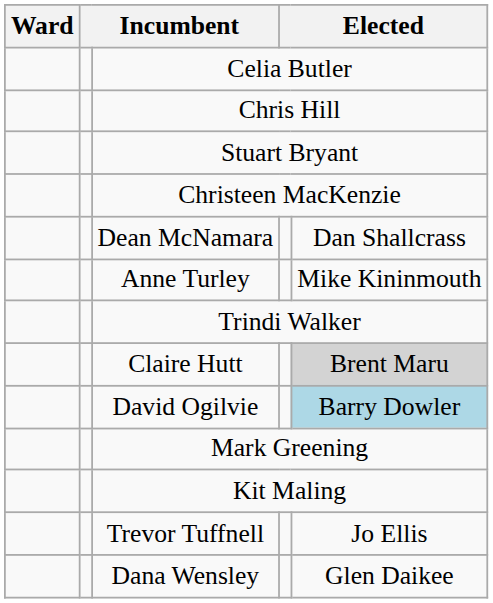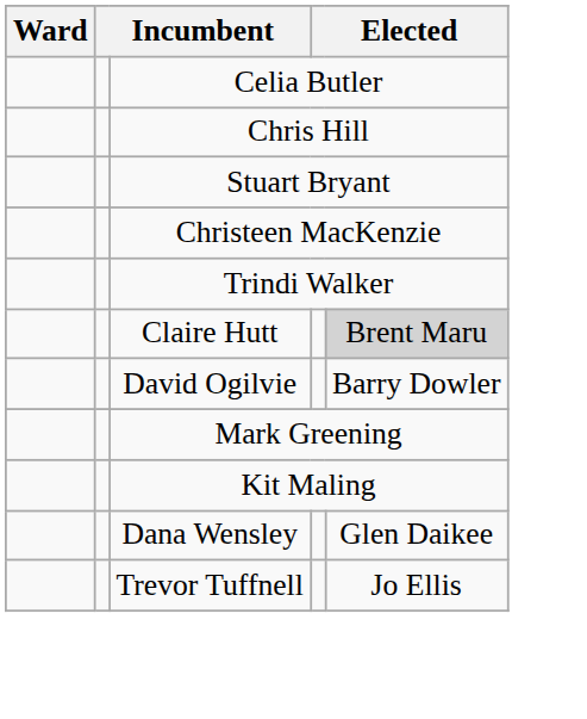- row: Dean McNamara | Dan Shallcrass
- row: Anne Turley | Mike Kininmouth
David Ogilvie | column 5: lightblue background -> no background
rows swapped: Trevor Tuffnell <-> Dana Wensley
